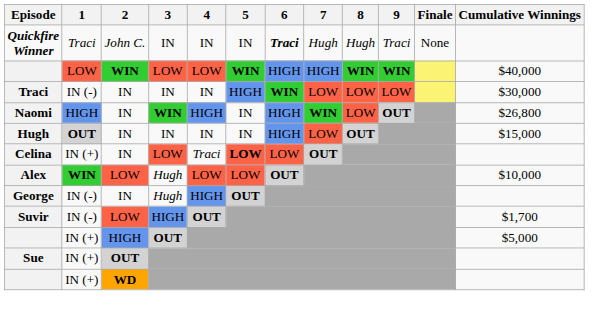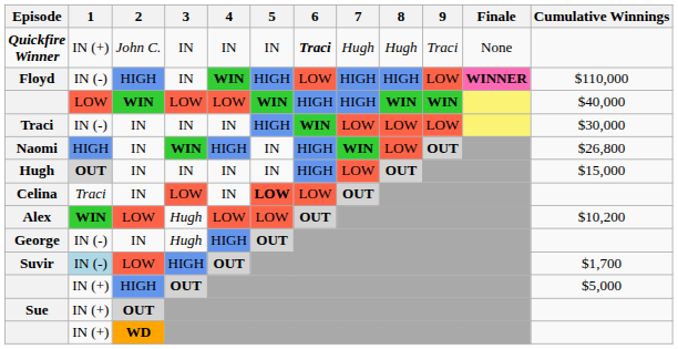Quickfire Winner | 1: Traci -> IN (+)
+ row: Floyd | IN (-) | HIGH | IN | WIN | HIGH | LOW | HIGH | HIGH | LOW | WINNER | $110,000
Celina | 1: IN (+) -> Traci
Celina | 4: Traci -> IN
Alex | Cumulative Winnings: $10,000 -> $10,200
Suvir | 1: no background -> lightblue background
